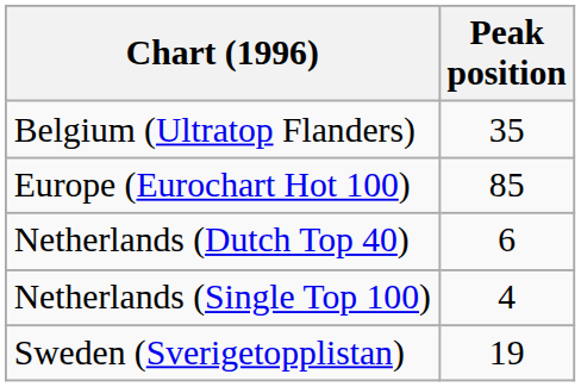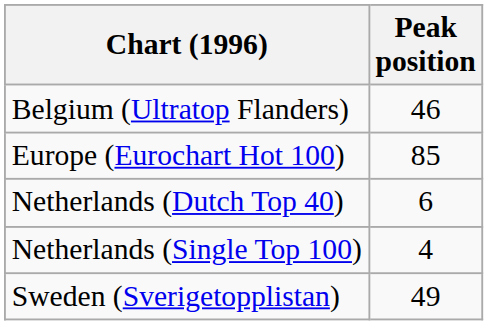Belgium (Ultratop Flanders) | Peak position: 35 -> 46
Sweden (Sverigetopplistan) | Peak position: 19 -> 49
